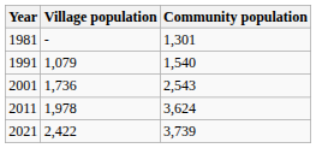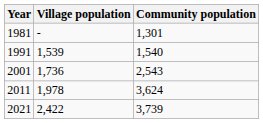1991 | Village population: 1,079 -> 1,539
